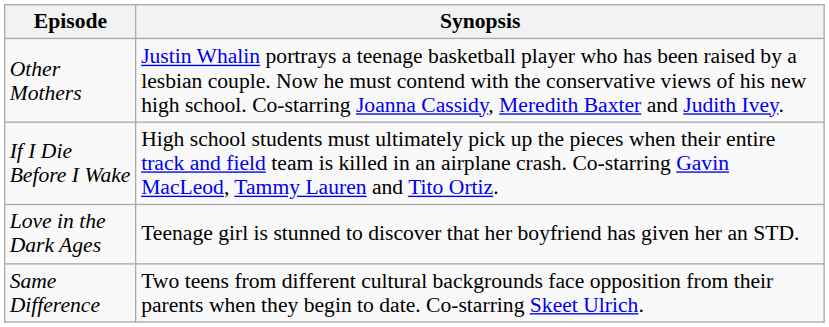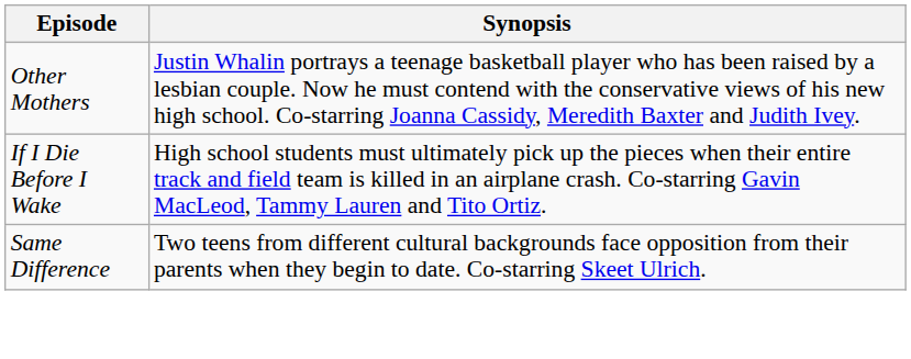- row: Love in the Dark Ages | Teenage girl is stunned to discover that her boyfriend has given her an STD.
